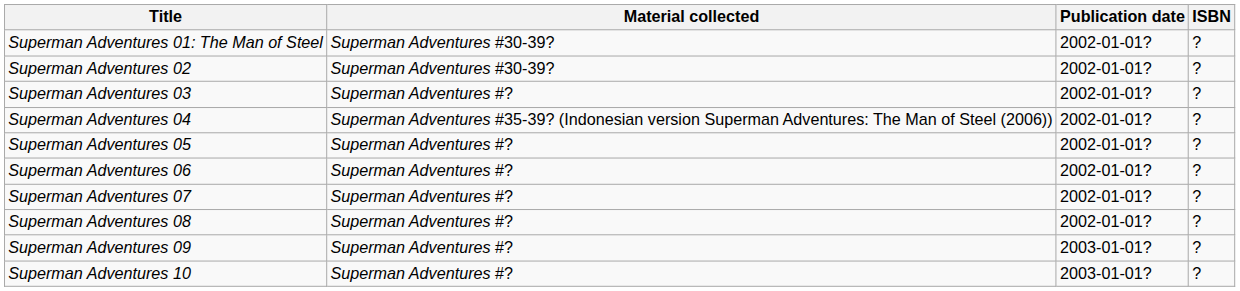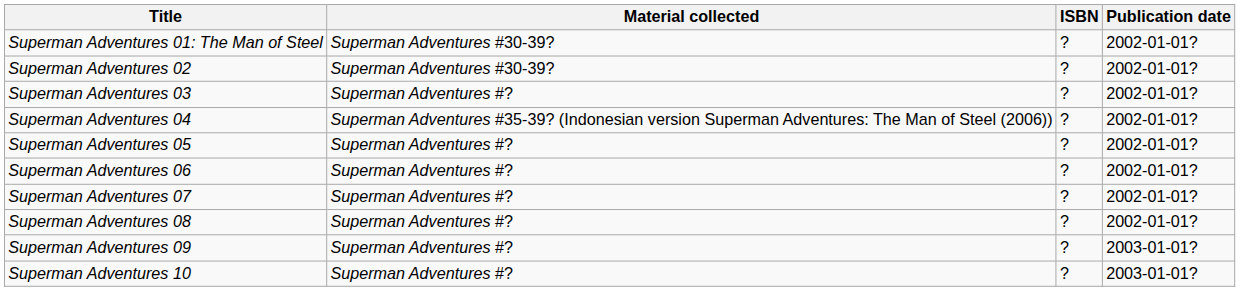columns swapped: Publication date <-> ISBN
